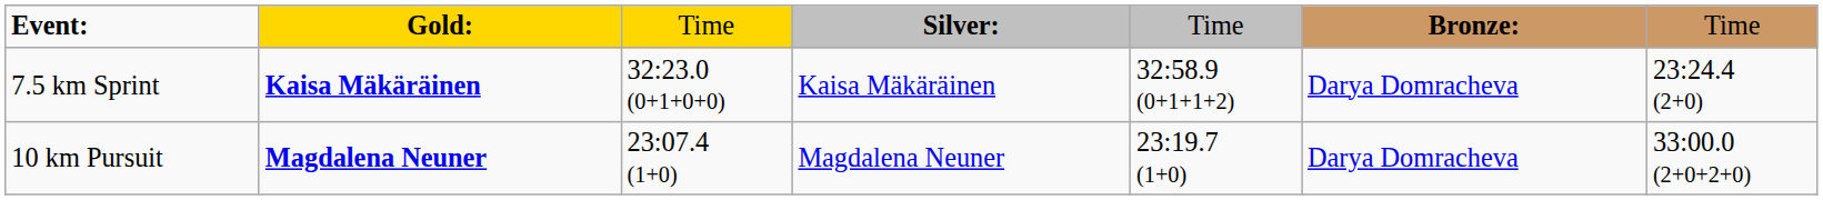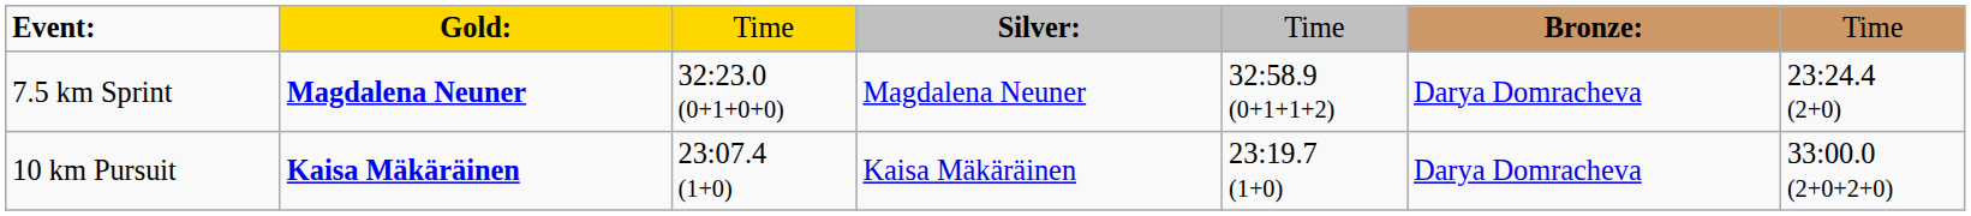7.5 km Sprint | column 2: Kaisa Mäkäräinen -> Magdalena Neuner
7.5 km Sprint | column 4: Kaisa Mäkäräinen -> Magdalena Neuner
10 km Pursuit | column 2: Magdalena Neuner -> Kaisa Mäkäräinen
10 km Pursuit | column 4: Magdalena Neuner -> Kaisa Mäkäräinen
